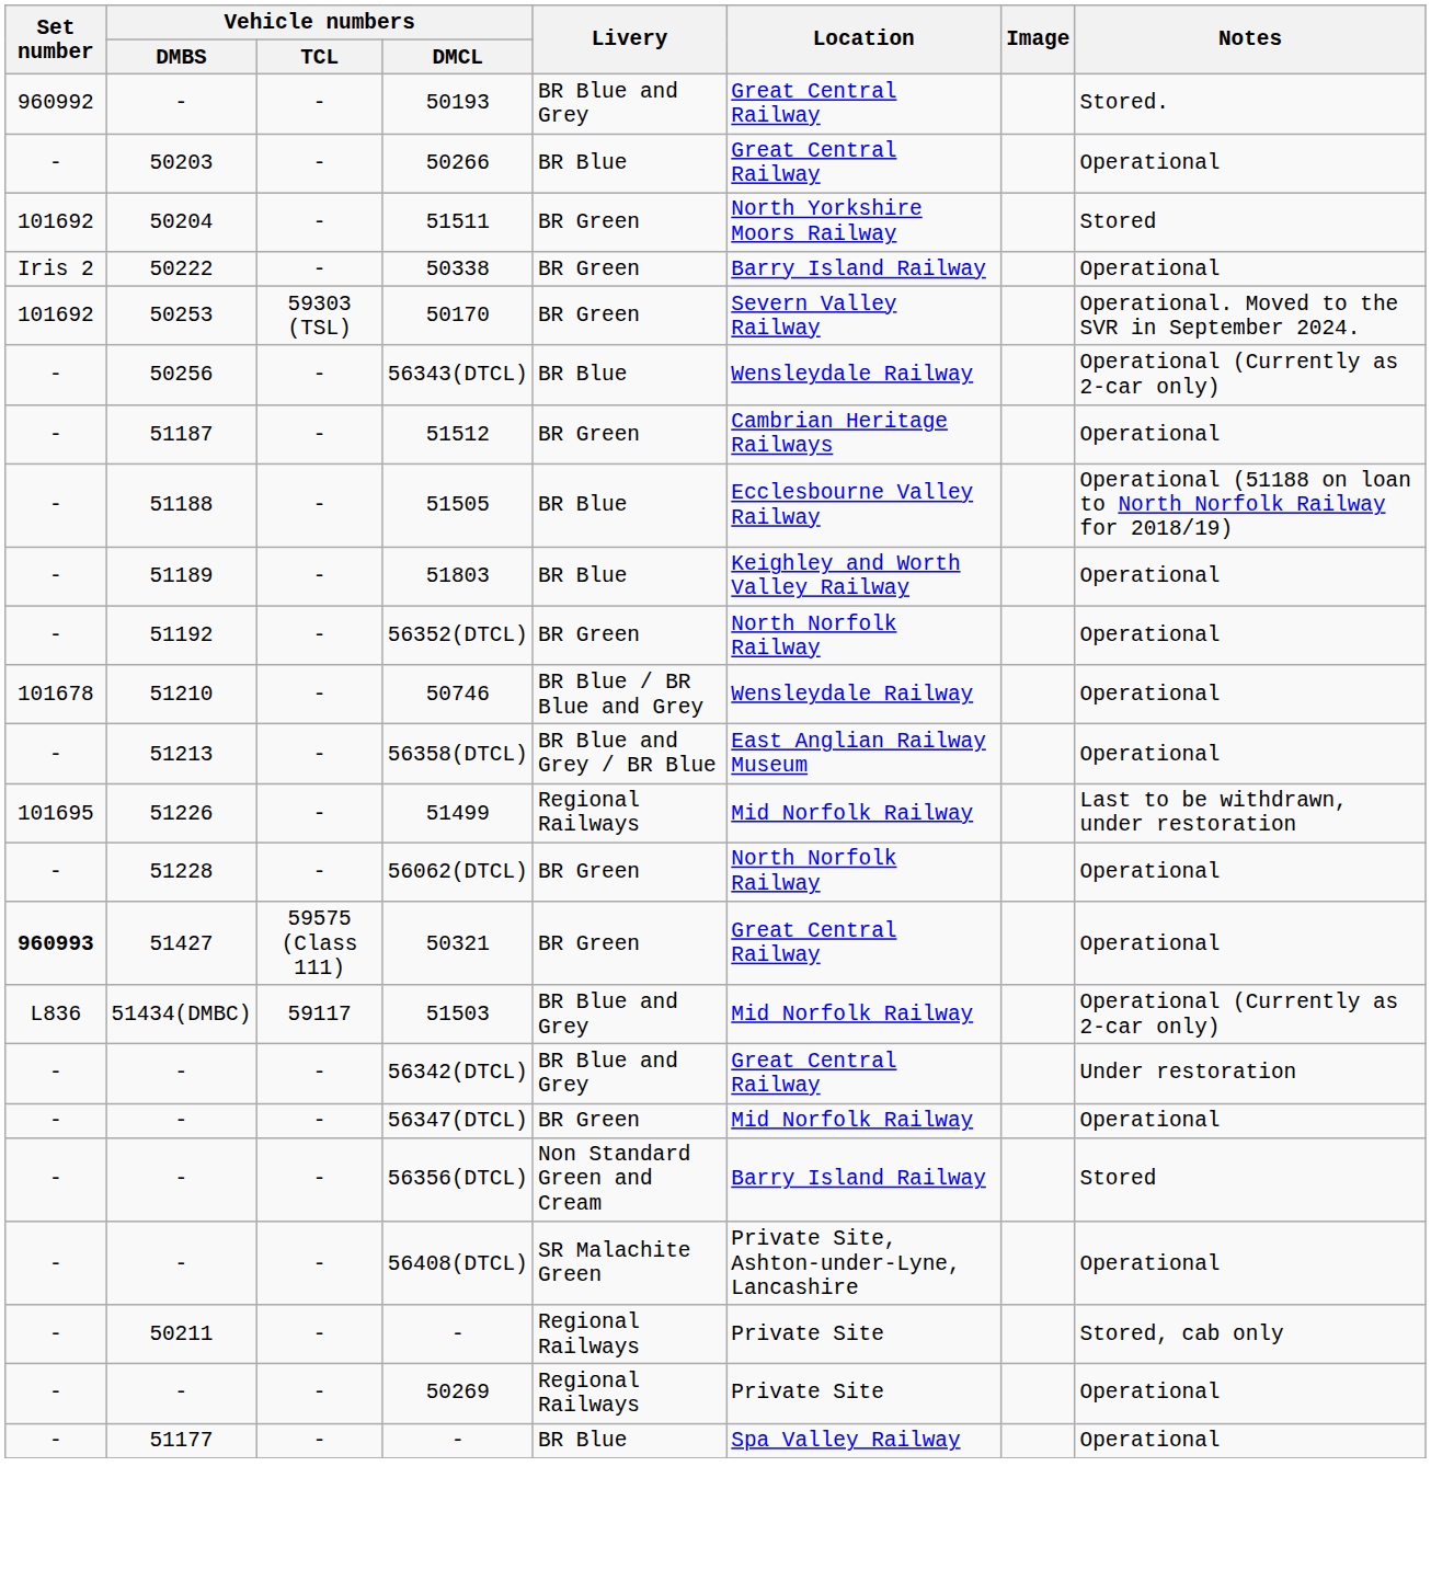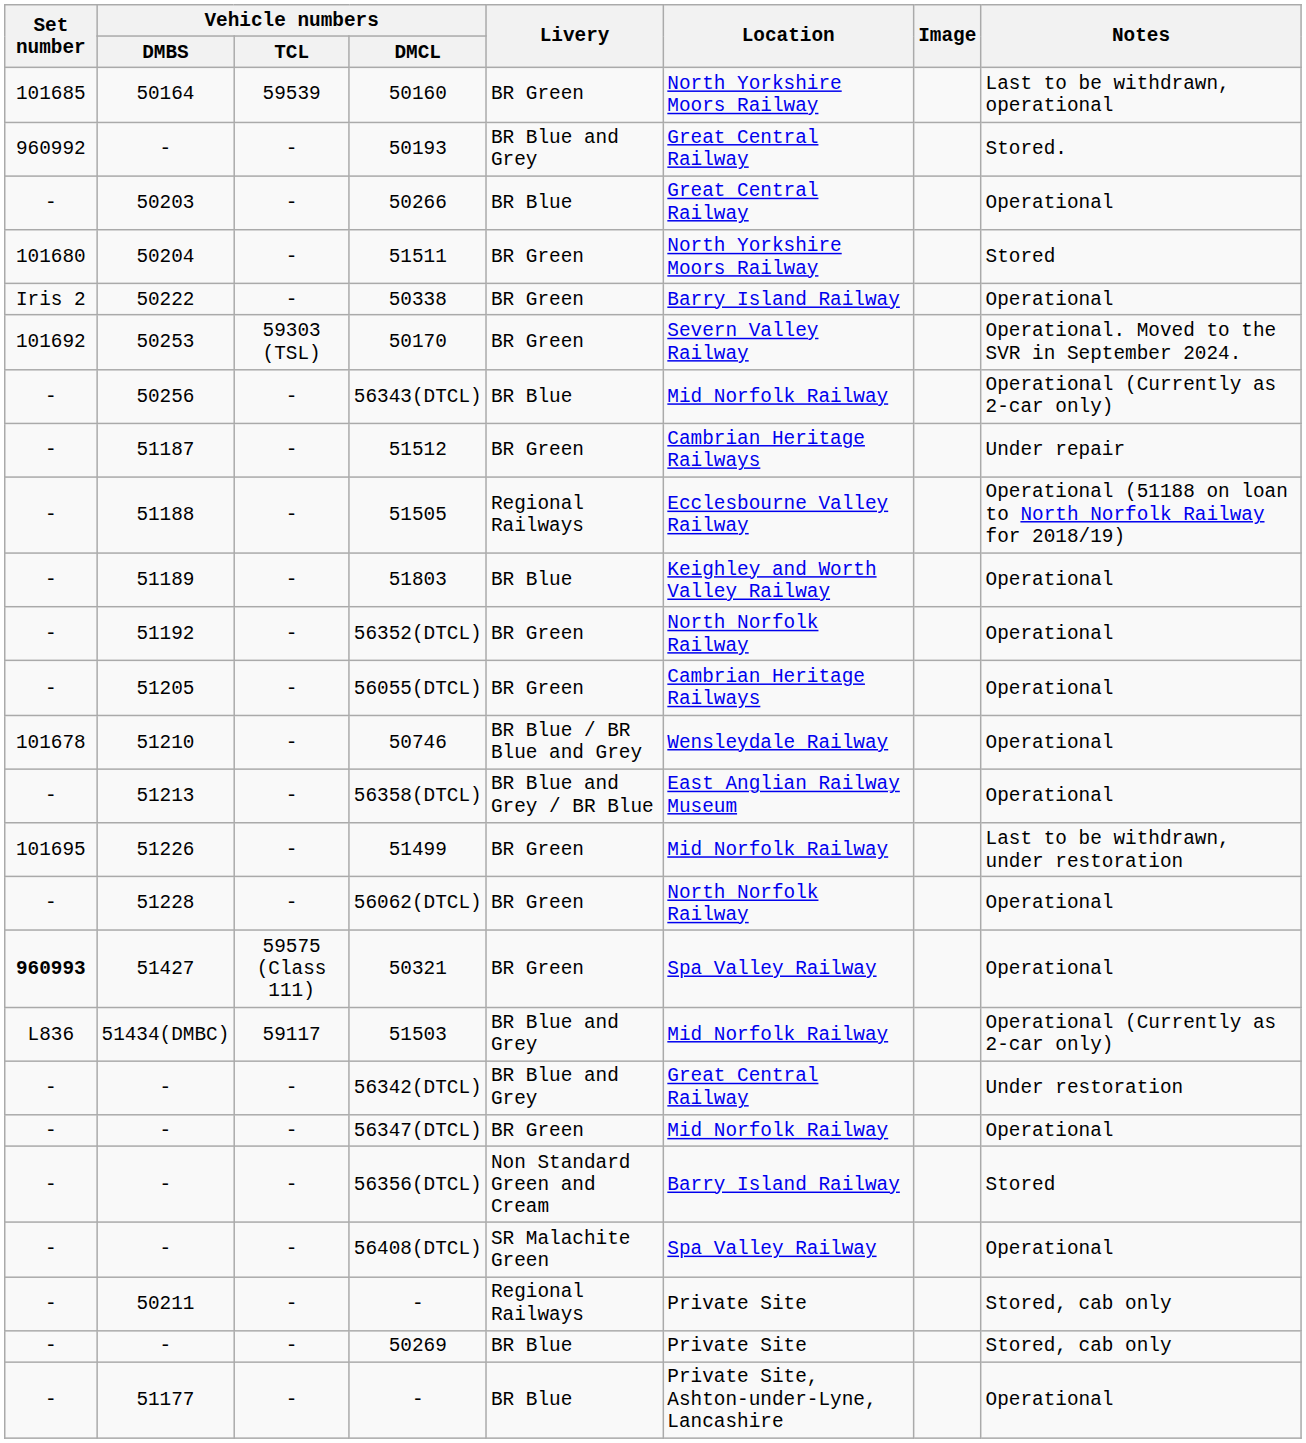+ row: 101685 | 50164 | 59539 | 50160 | BR Green | North Yorkshire Moors Railway | Last to be withdrawn, operational
51511 | Set number: 101692 -> 101680
56343(DTCL) | Location: Wensleydale Railway -> Mid Norfolk Railway
51512 | Notes: Operational -> Under repair
51505 | Livery: BR Blue -> Regional Railways
+ row: - | 51205 | - | 56055(DTCL) | BR Green | Cambrian Heritage Railways | Operational
51499 | Livery: Regional Railways -> BR Green
50321 | Location: Great Central Railway -> Spa Valley Railway
56408(DTCL) | Location: Private Site, Ashton-under-Lyne, Lancashire -> Spa Valley Railway
50269 | Livery: Regional Railways -> BR Blue
50269 | Notes: Operational -> Stored, cab only
51177 / - | Location: Spa Valley Railway -> Private Site, Ashton-under-Lyne, Lancashire
